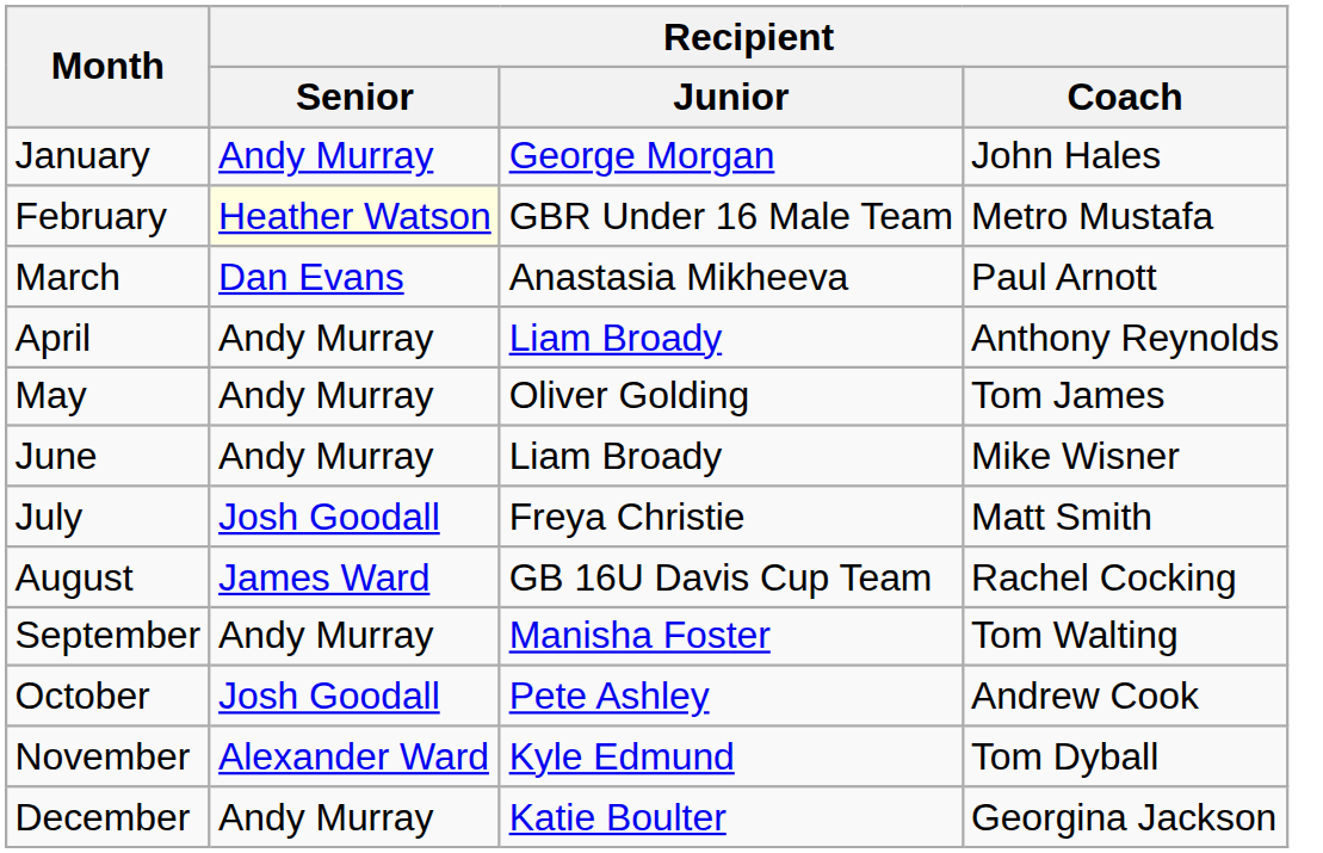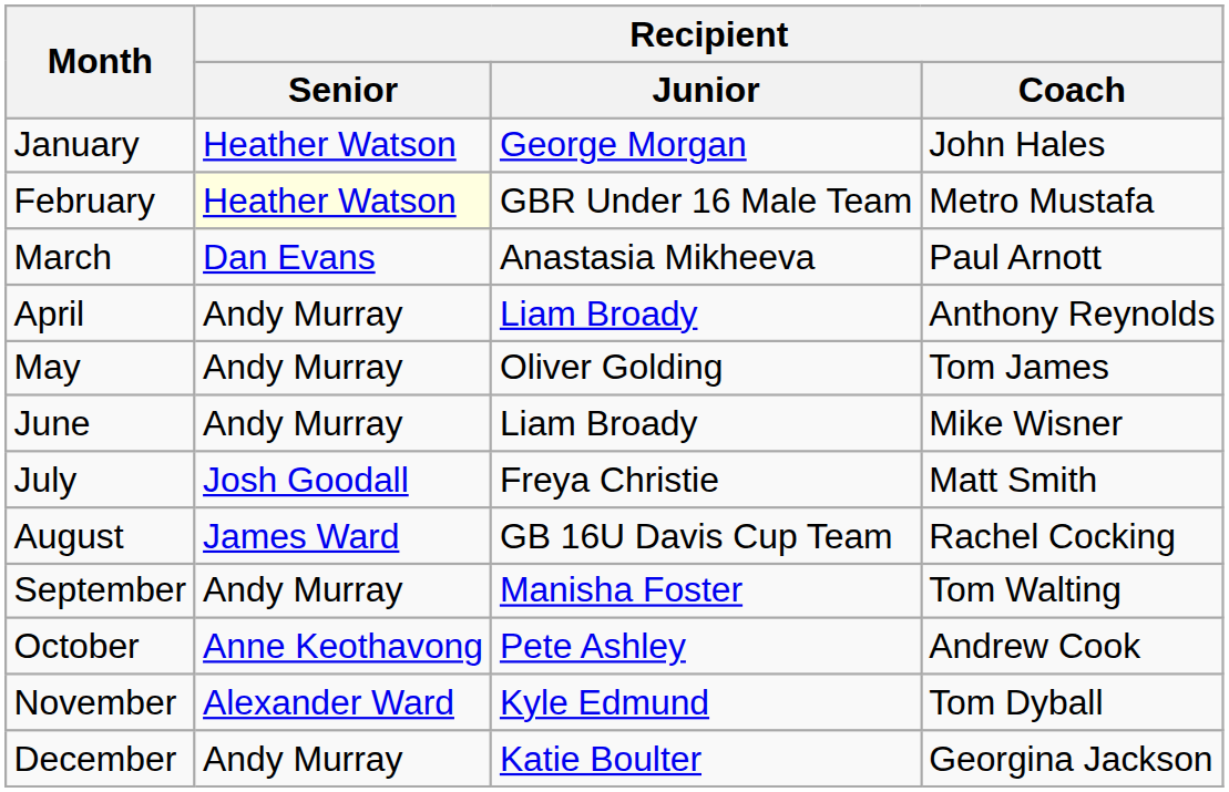January | Recipient / Senior: Andy Murray -> Heather Watson
October | Recipient / Senior: Josh Goodall -> Anne Keothavong
